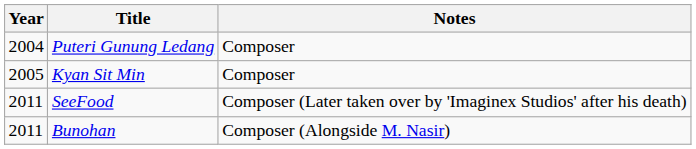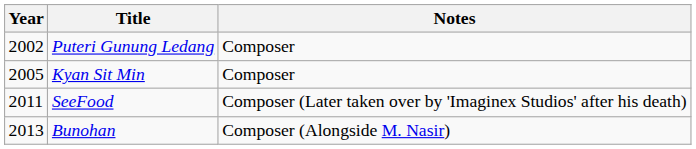Puteri Gunung Ledang | Year: 2004 -> 2002
Bunohan | Year: 2011 -> 2013
